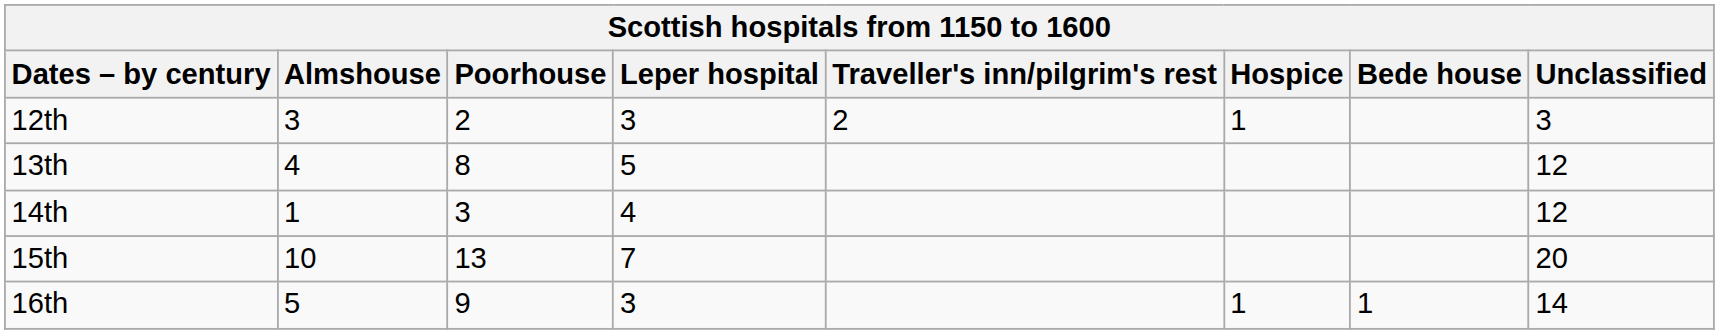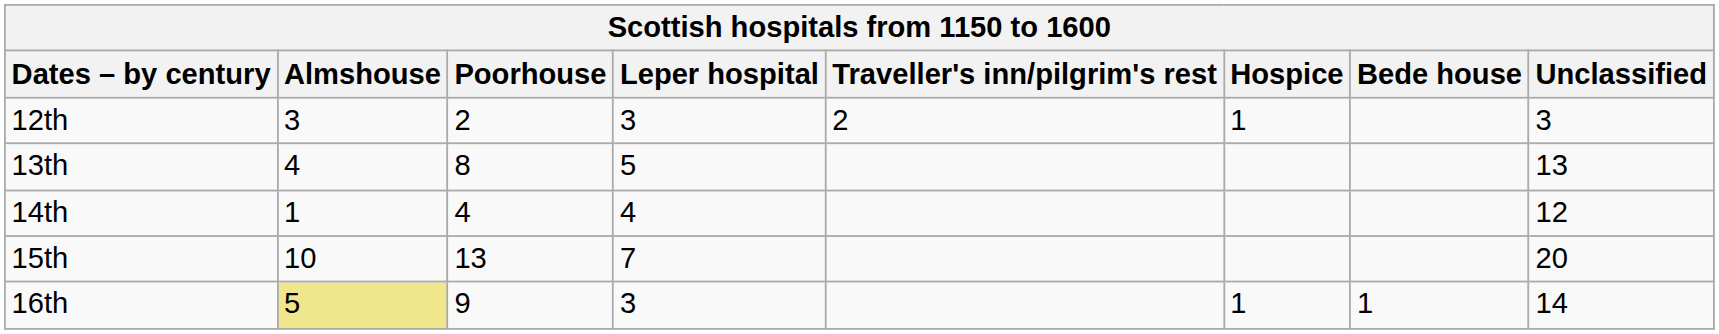13th | Unclassified: 12 -> 13
14th | Poorhouse: 3 -> 4
16th | Almshouse: no background -> khaki background
